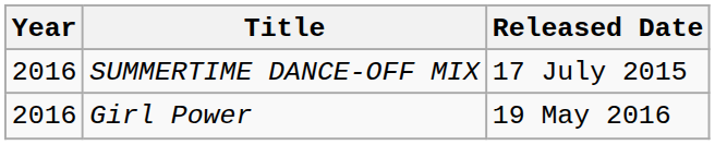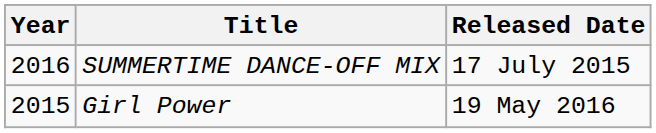Girl Power | Year: 2016 -> 2015
